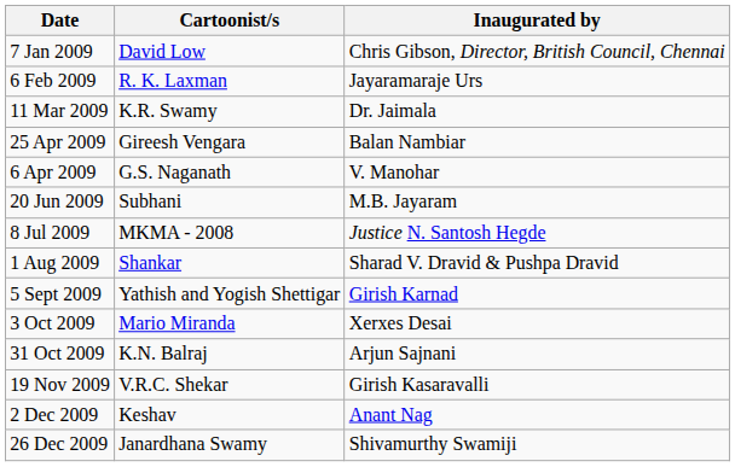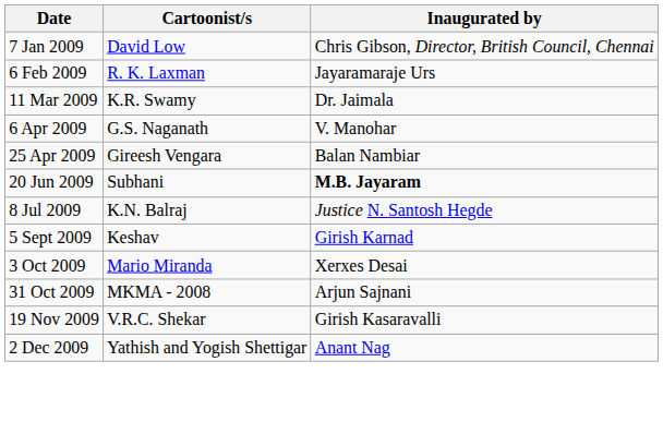rows swapped: 6 Apr 2009 <-> 25 Apr 2009
20 Jun 2009 | Inaugurated by: normal -> bold
8 Jul 2009 | Cartoonist/s: MKMA - 2008 -> K.N. Balraj
- row: 1 Aug 2009 | Shankar | Sharad V. Dravid & Pushpa Dravid
5 Sept 2009 | Cartoonist/s: Yathish and Yogish Shettigar -> Keshav
31 Oct 2009 | Cartoonist/s: K.N. Balraj -> MKMA - 2008
2 Dec 2009 | Cartoonist/s: Keshav -> Yathish and Yogish Shettigar
- row: 26 Dec 2009 | Janardhana Swamy | Shivamurthy Swamiji
